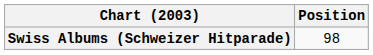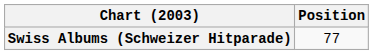Swiss Albums (Schweizer Hitparade) | Position: 98 -> 77
